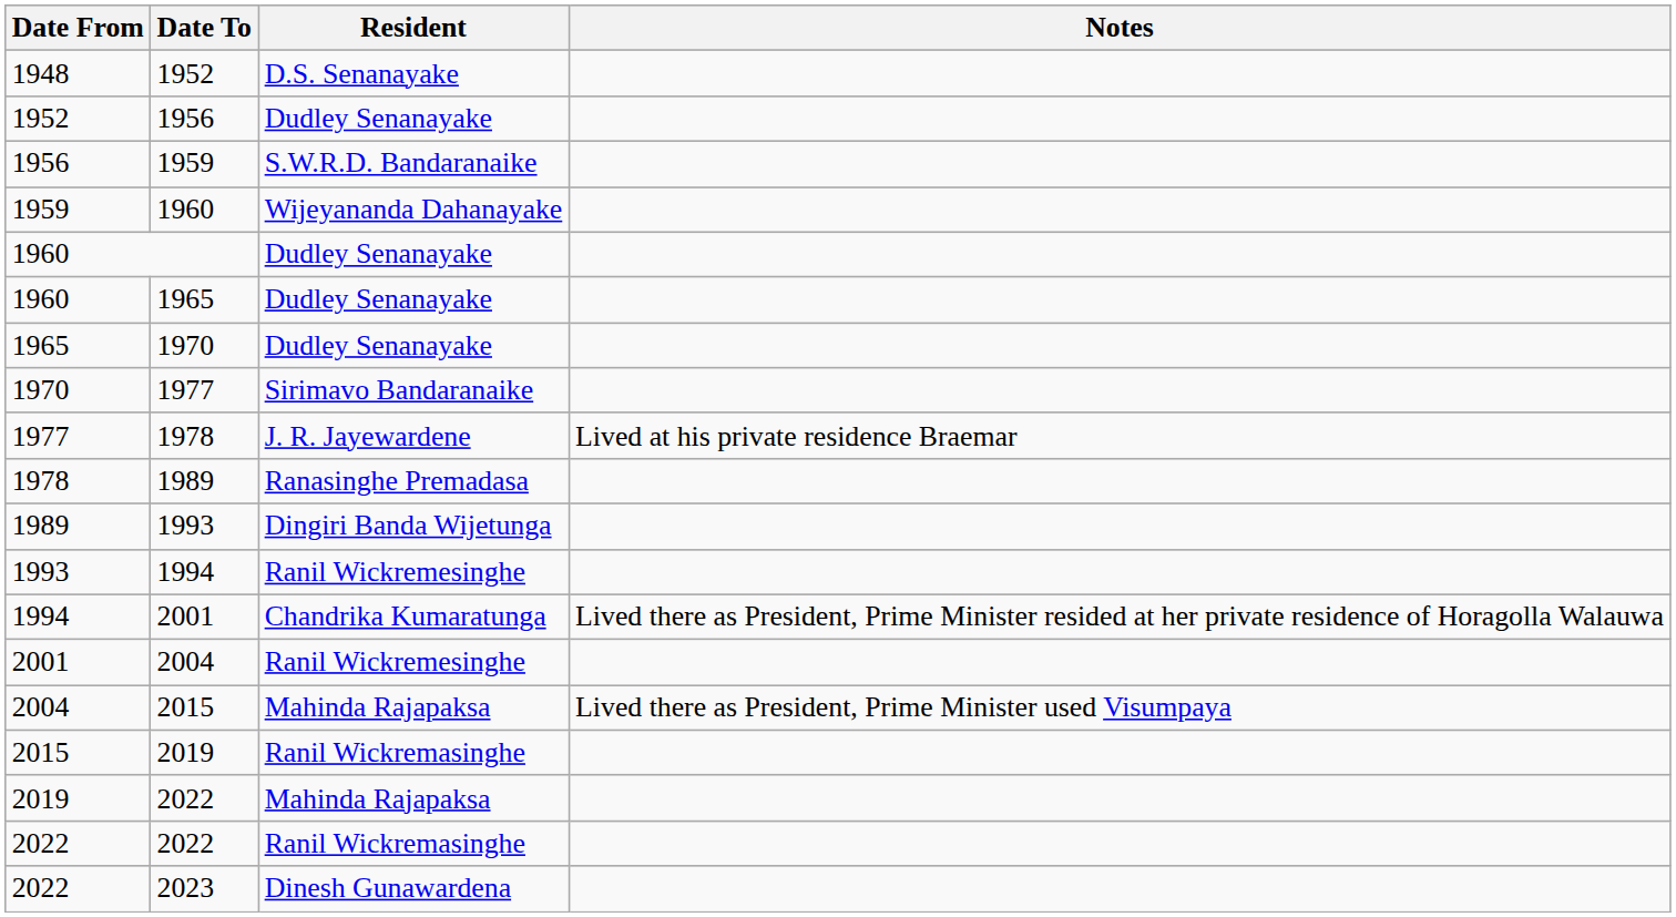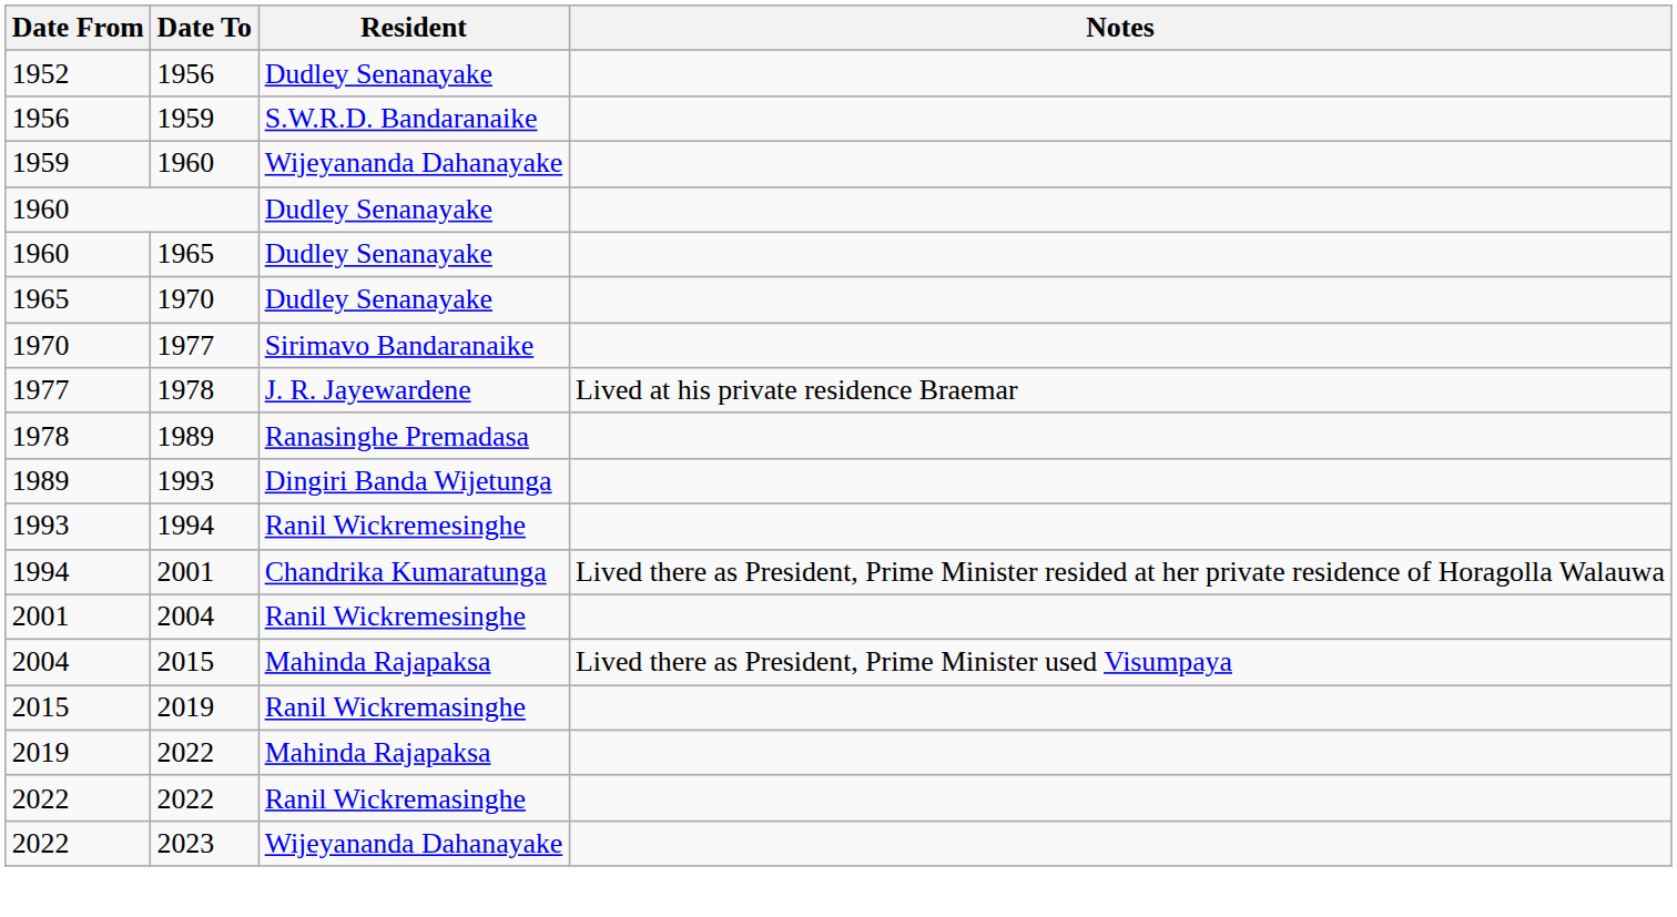- row: 1948 | 1952 | D.S. Senanayake
2022 / 2023 | Resident: Dinesh Gunawardena -> Wijeyananda Dahanayake
